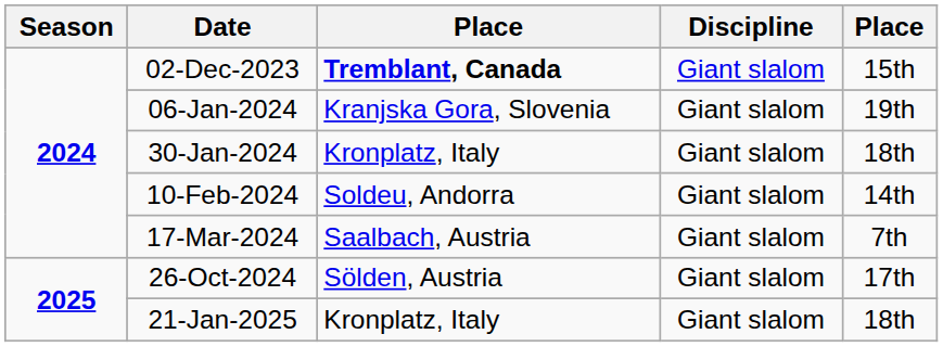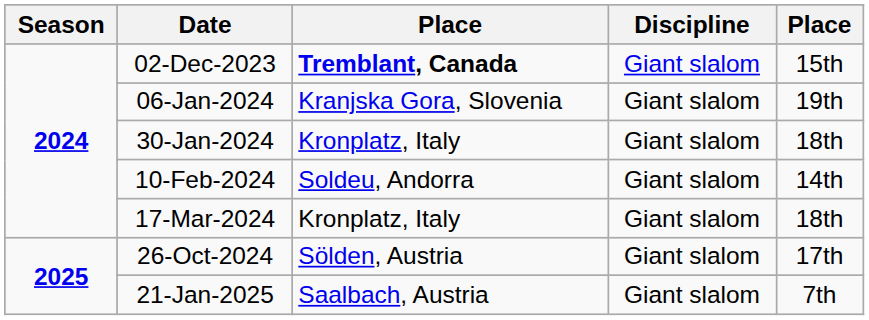17-Mar-2024 | column 3: Saalbach, Austria -> Kronplatz, Italy
17-Mar-2024 | column 5: 7th -> 18th
21-Jan-2025 | column 3: Kronplatz, Italy -> Saalbach, Austria
21-Jan-2025 | column 5: 18th -> 7th
